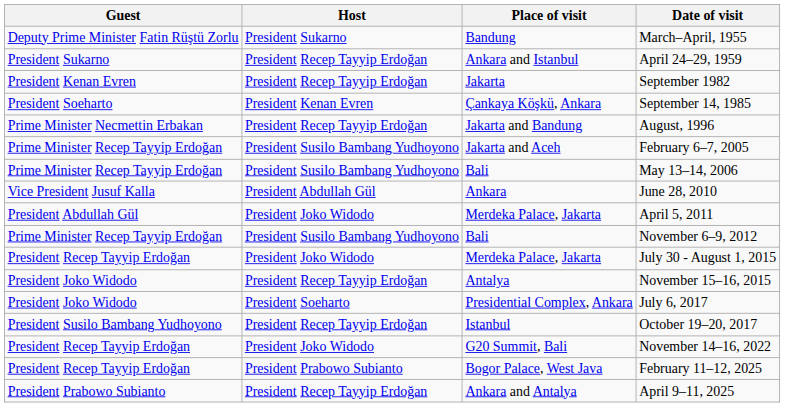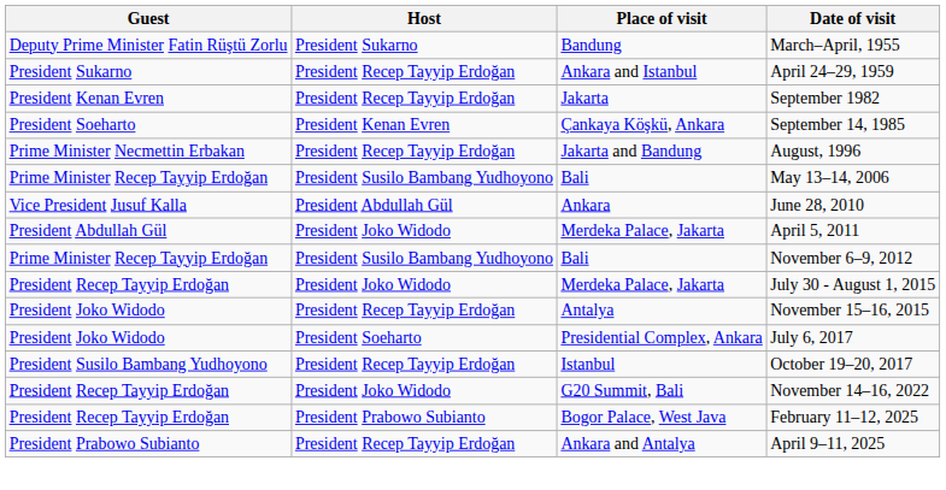- row: Prime Minister Recep Tayyip Erdoğan | President Susilo Bambang Yudhoyono | Jakarta and Aceh | February 6–7, 2005
